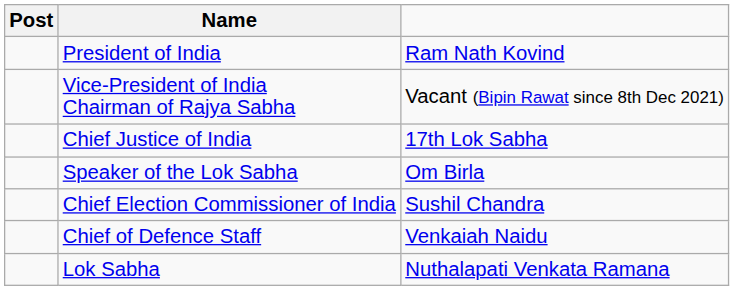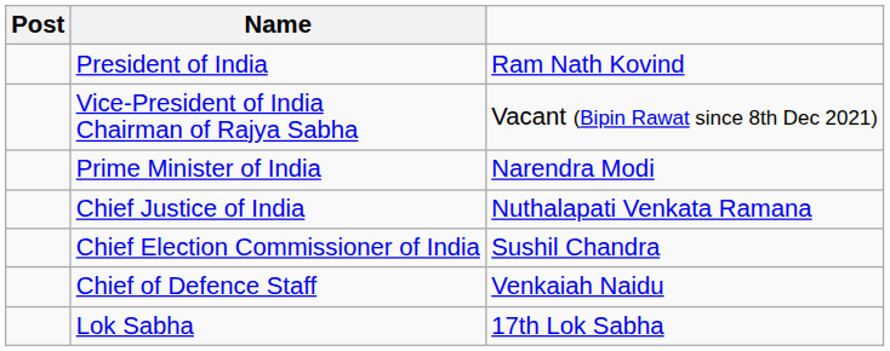+ row: Prime Minister of India | Narendra Modi
Chief Justice of India | column 3: 17th Lok Sabha -> Nuthalapati Venkata Ramana
- row: Speaker of the Lok Sabha | Om Birla
Lok Sabha | column 3: Nuthalapati Venkata Ramana -> 17th Lok Sabha
